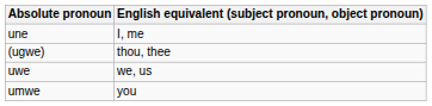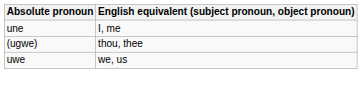- row: umwe | you
